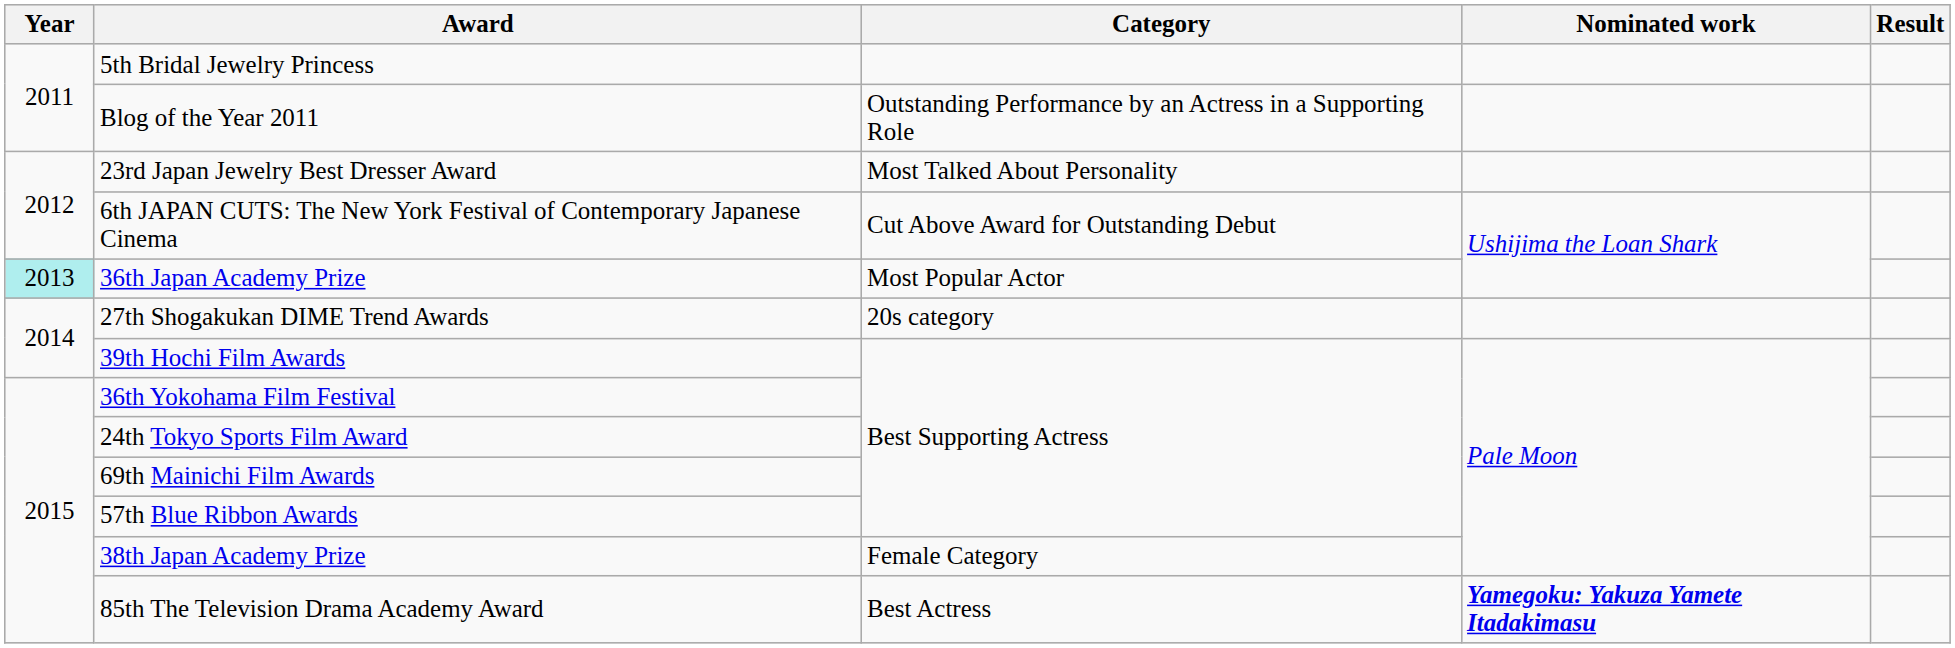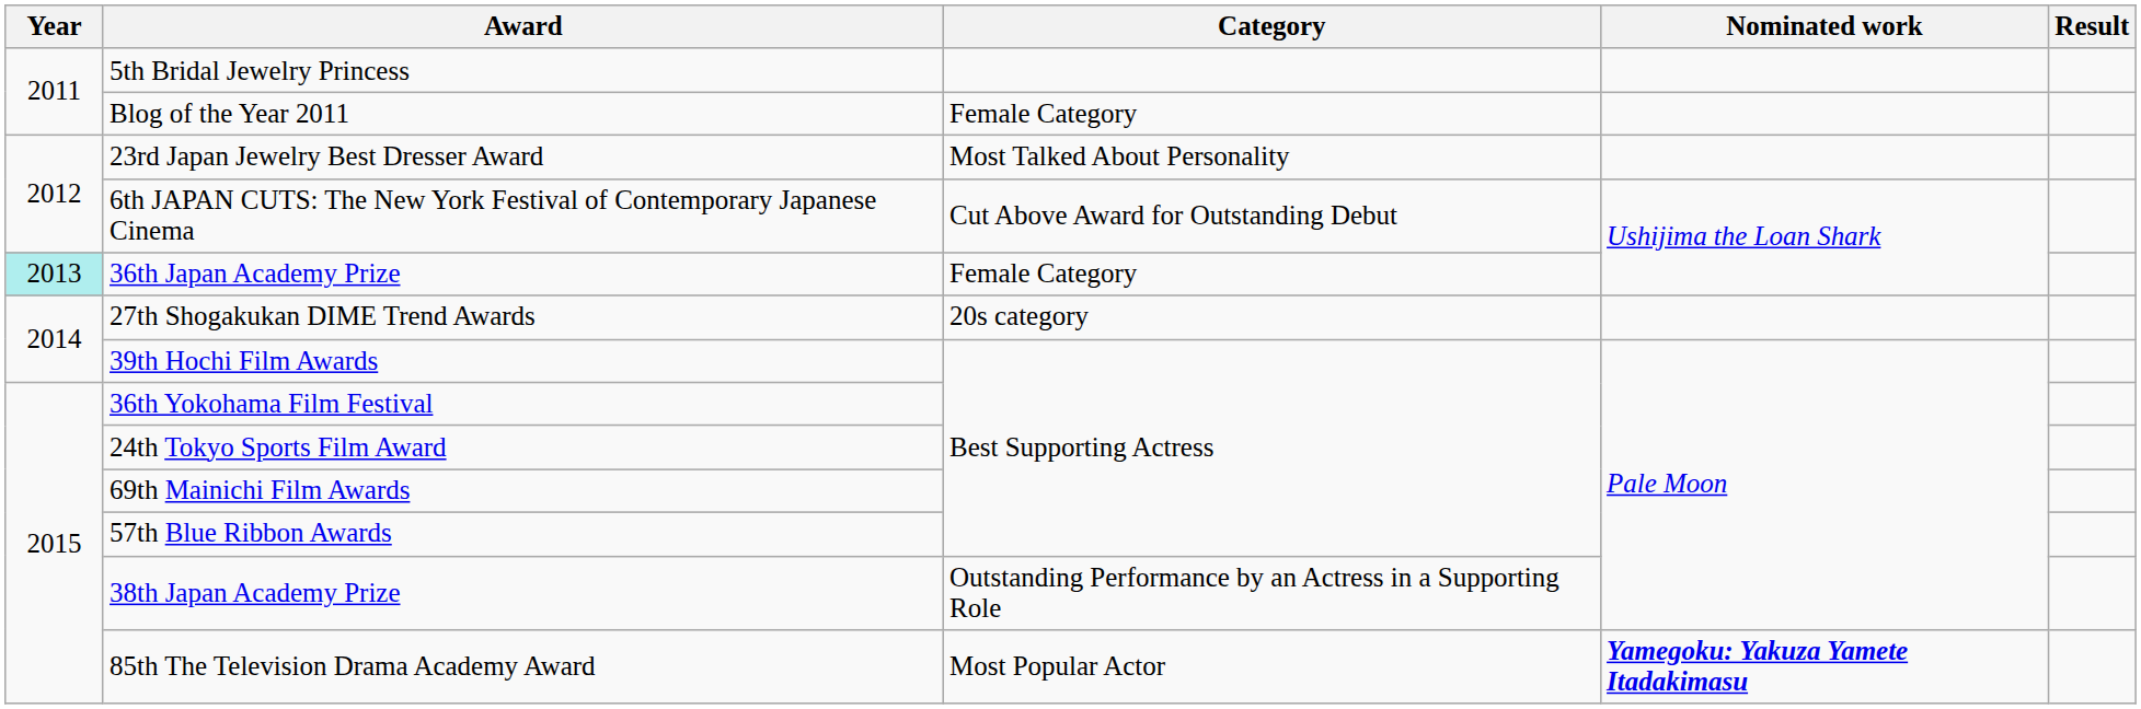Blog of the Year 2011 | Category: Outstanding Performance by an Actress in a Supporting Role -> Female Category
36th Japan Academy Prize | Category: Most Popular Actor -> Female Category
38th Japan Academy Prize | Category: Female Category -> Outstanding Performance by an Actress in a Supporting Role
85th The Television Drama Academy Award | Category: Best Actress -> Most Popular Actor
